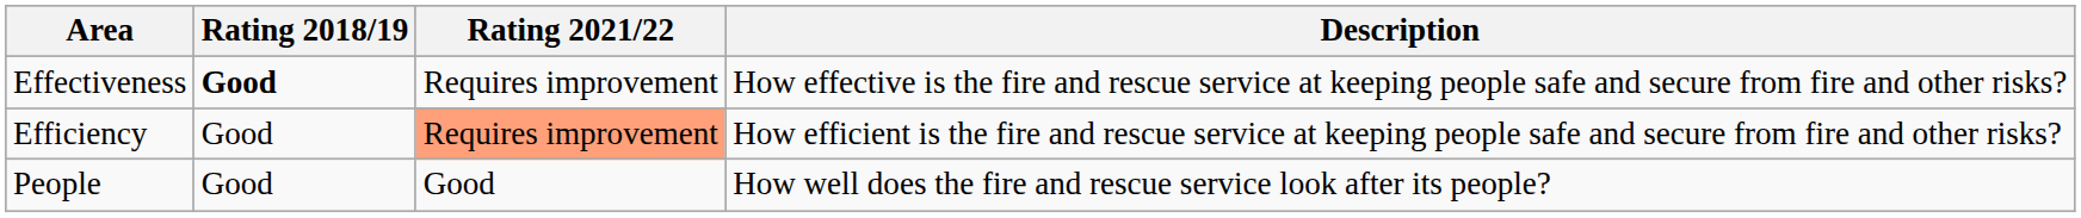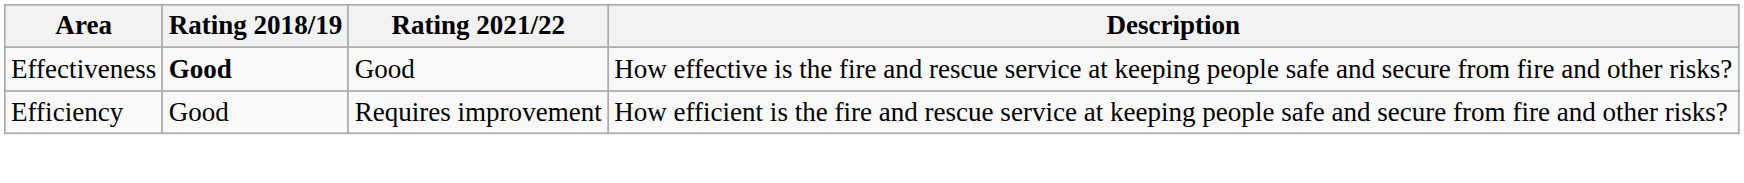Effectiveness | Rating 2021/22: Requires improvement -> Good
Efficiency | Rating 2021/22: lightsalmon background -> no background
- row: People | Good | Good | How well does the fire and rescue service look after its people?
